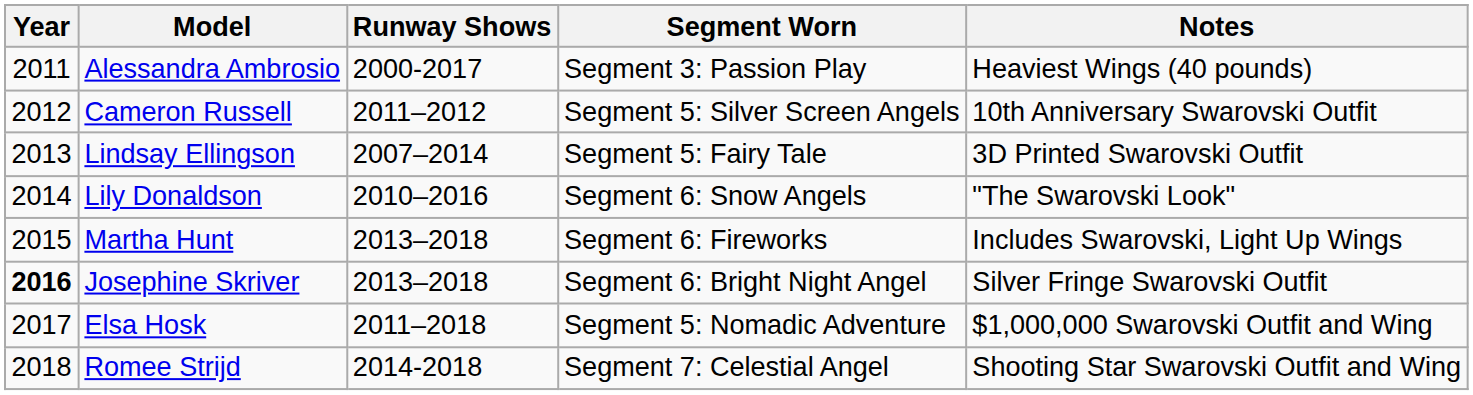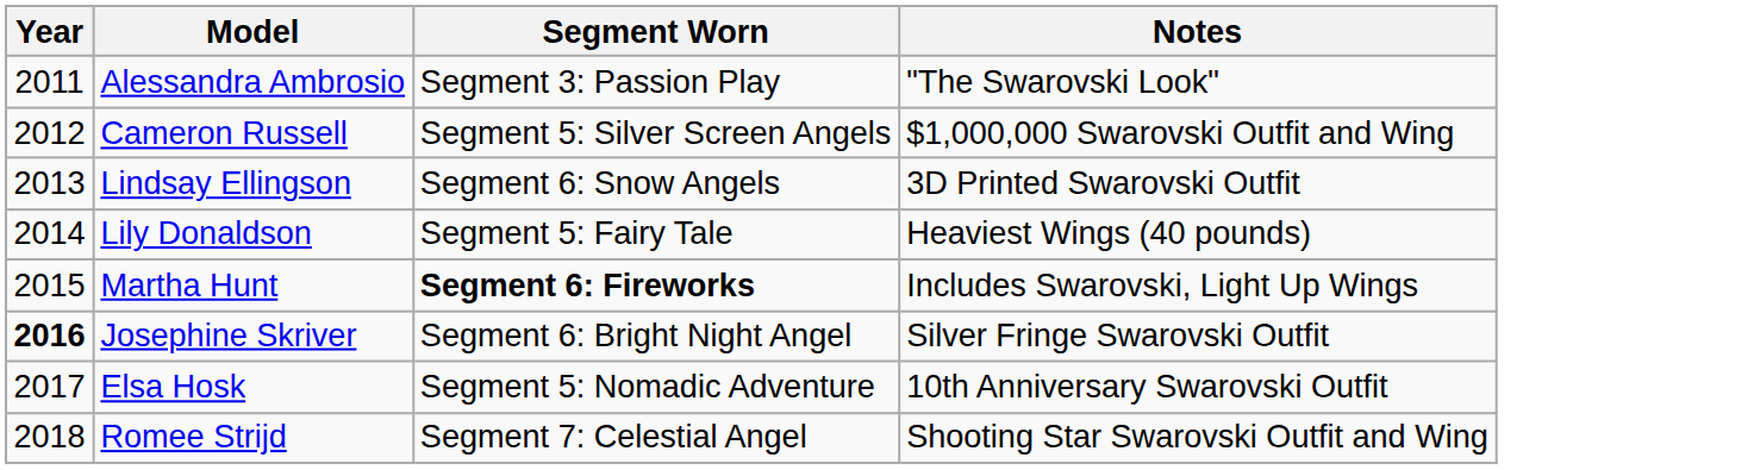- column: Runway Shows | 2000-2017 | 2011–2012 | 2007–2014 | 2010–2016 | 2013–2018 | 2013–2018 | 2011–2018 | 2014-2018
Alessandra Ambrosio | Notes: Heaviest Wings (40 pounds) -> "The Swarovski Look"
Cameron Russell | Notes: 10th Anniversary Swarovski Outfit -> $1,000,000 Swarovski Outfit and Wing
Lindsay Ellingson | Segment Worn: Segment 5: Fairy Tale -> Segment 6: Snow Angels
Lily Donaldson | Segment Worn: Segment 6: Snow Angels -> Segment 5: Fairy Tale
Lily Donaldson | Notes: "The Swarovski Look" -> Heaviest Wings (40 pounds)
Martha Hunt | Segment Worn: normal -> bold
Elsa Hosk | Notes: $1,000,000 Swarovski Outfit and Wing -> 10th Anniversary Swarovski Outfit
